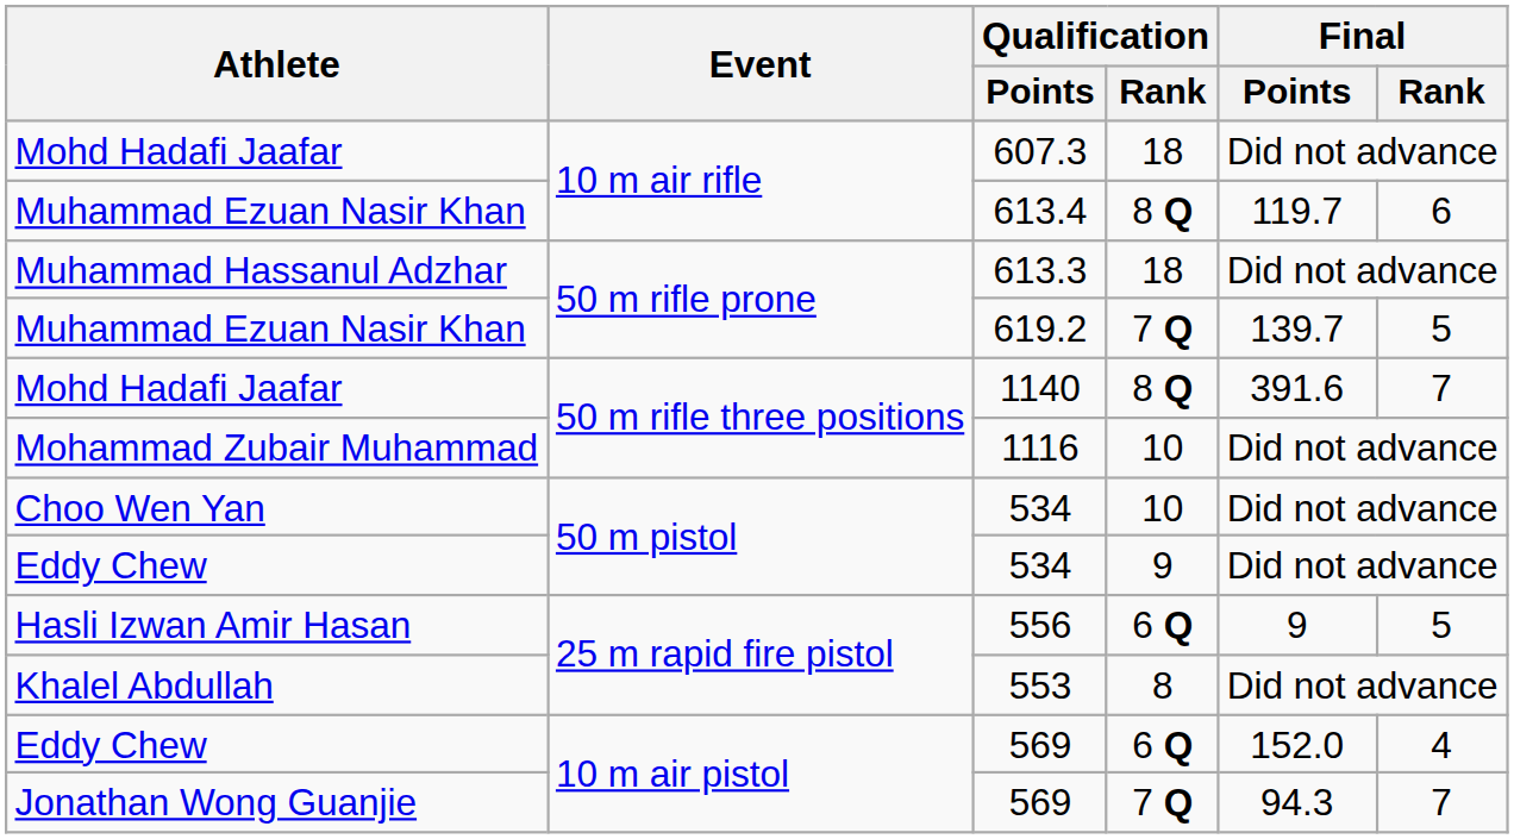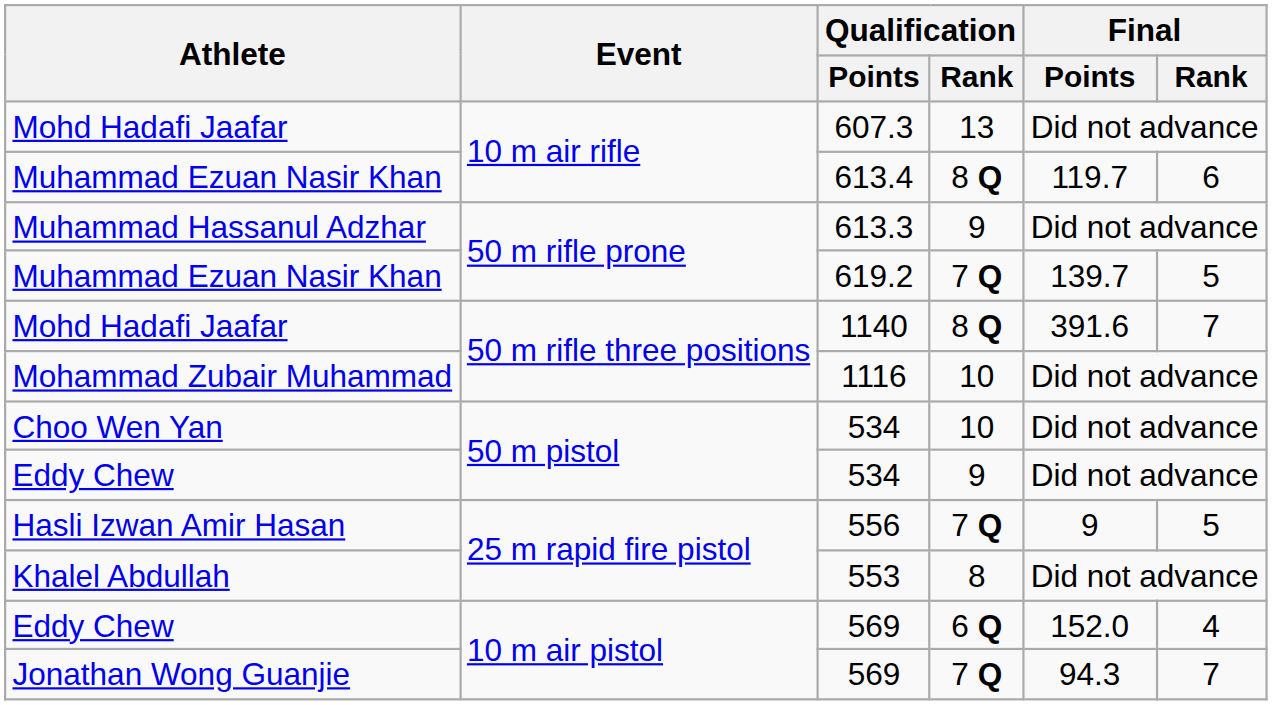607.3 | Qualification / Rank: 18 -> 13
613.3 | Qualification / Rank: 18 -> 9
556 | Qualification / Rank: 6 Q -> 7 Q
